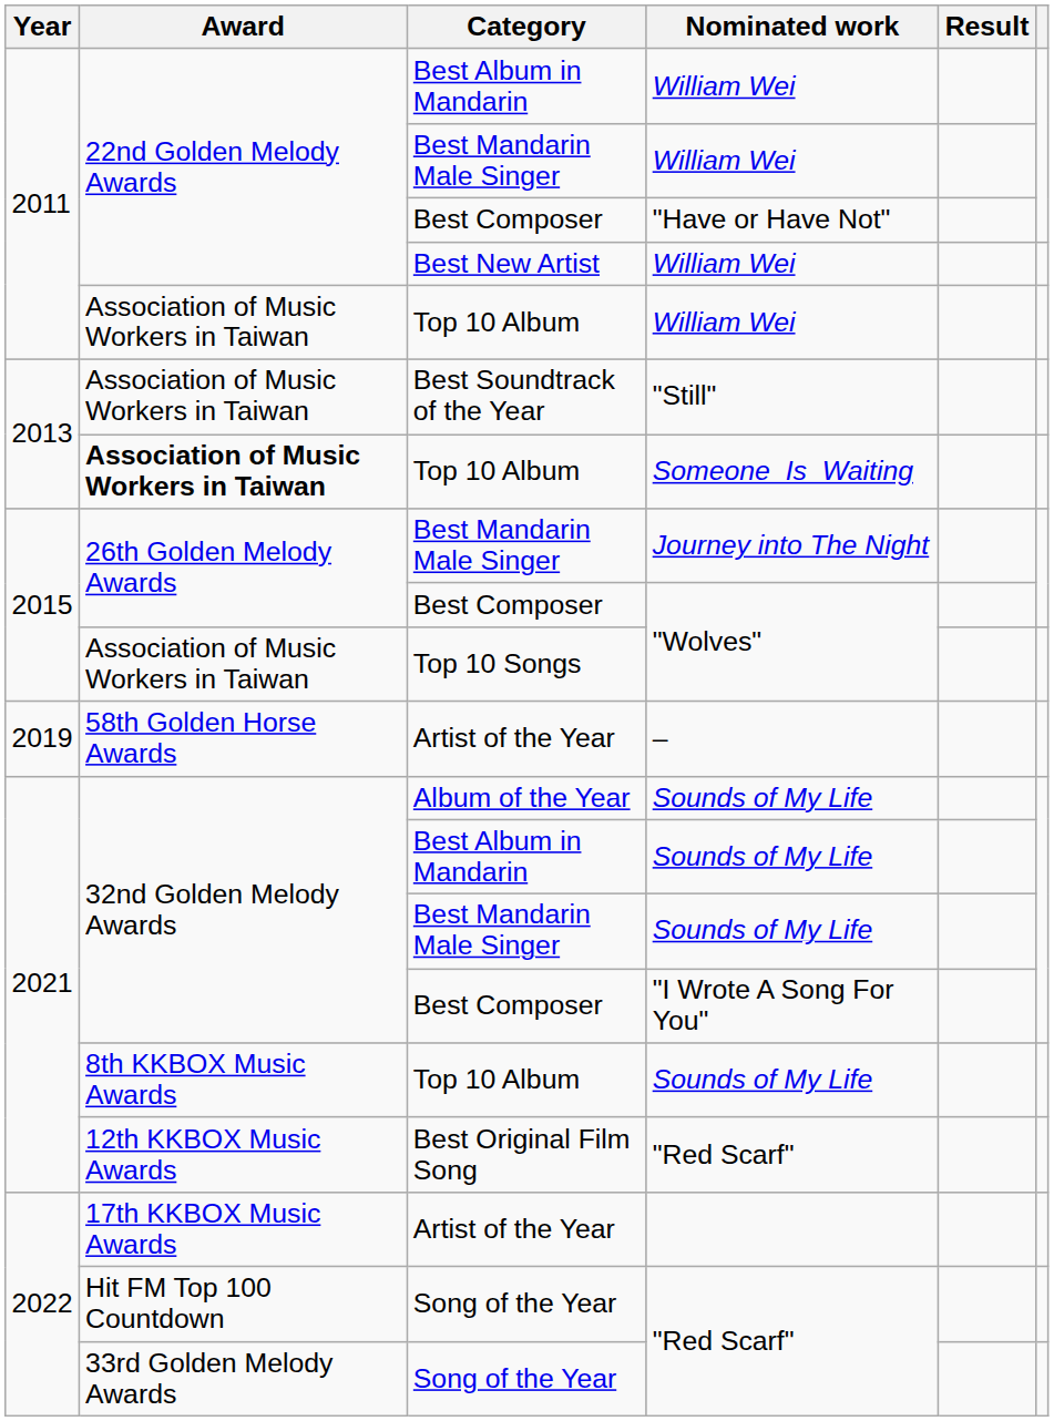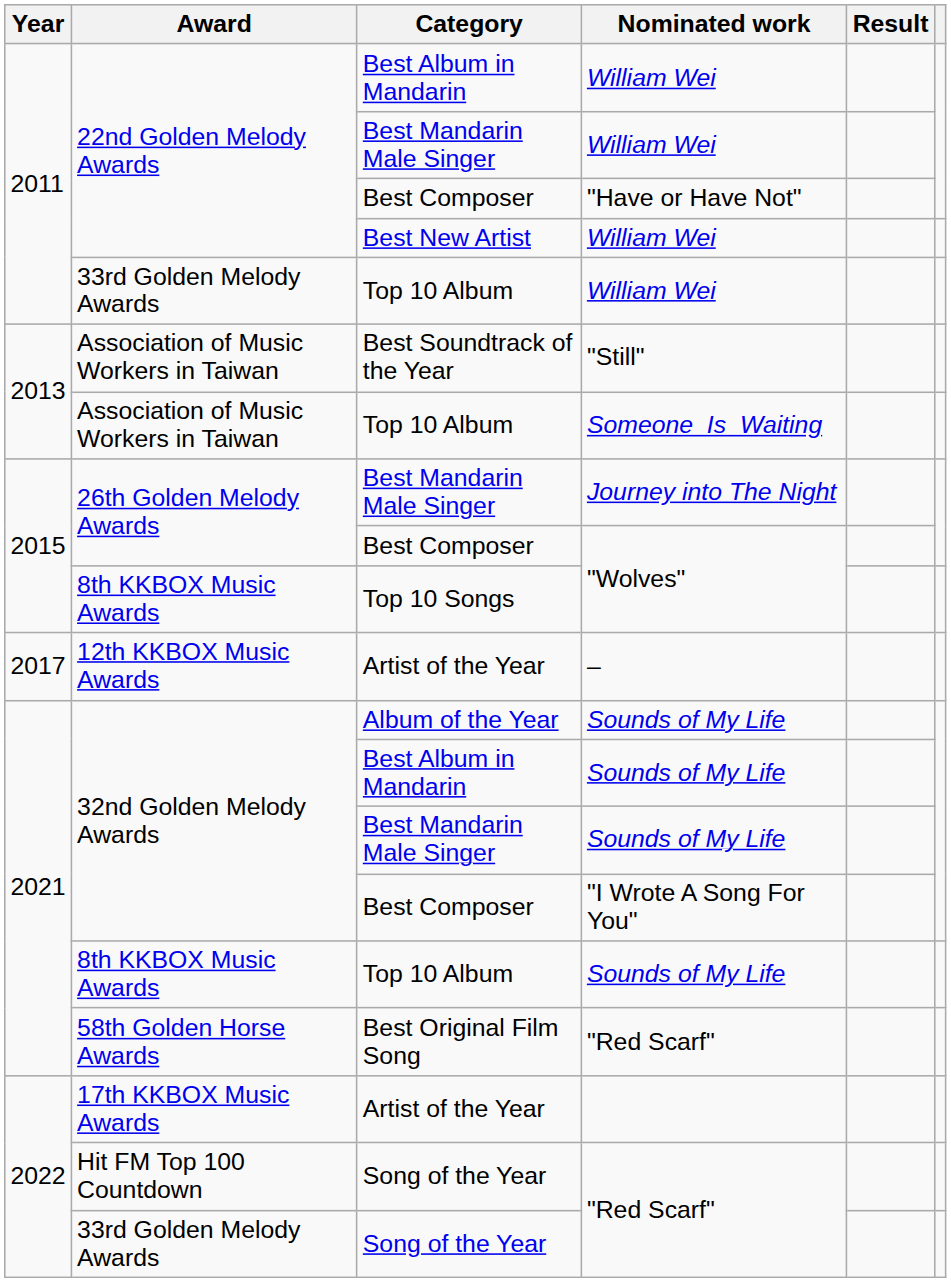Top 10 Album / William Wei | Award: Association of Music Workers in Taiwan -> 33rd Golden Melody Awards
Top 10 Album / Someone_Is_Waiting | Award: bold -> normal
Top 10 Songs | Award: Association of Music Workers in Taiwan -> 8th KKBOX Music Awards
Artist of the Year / – | Year: 2019 -> 2017
Artist of the Year / – | Award: 58th Golden Horse Awards -> 12th KKBOX Music Awards
Best Original Film Song | Award: 12th KKBOX Music Awards -> 58th Golden Horse Awards
